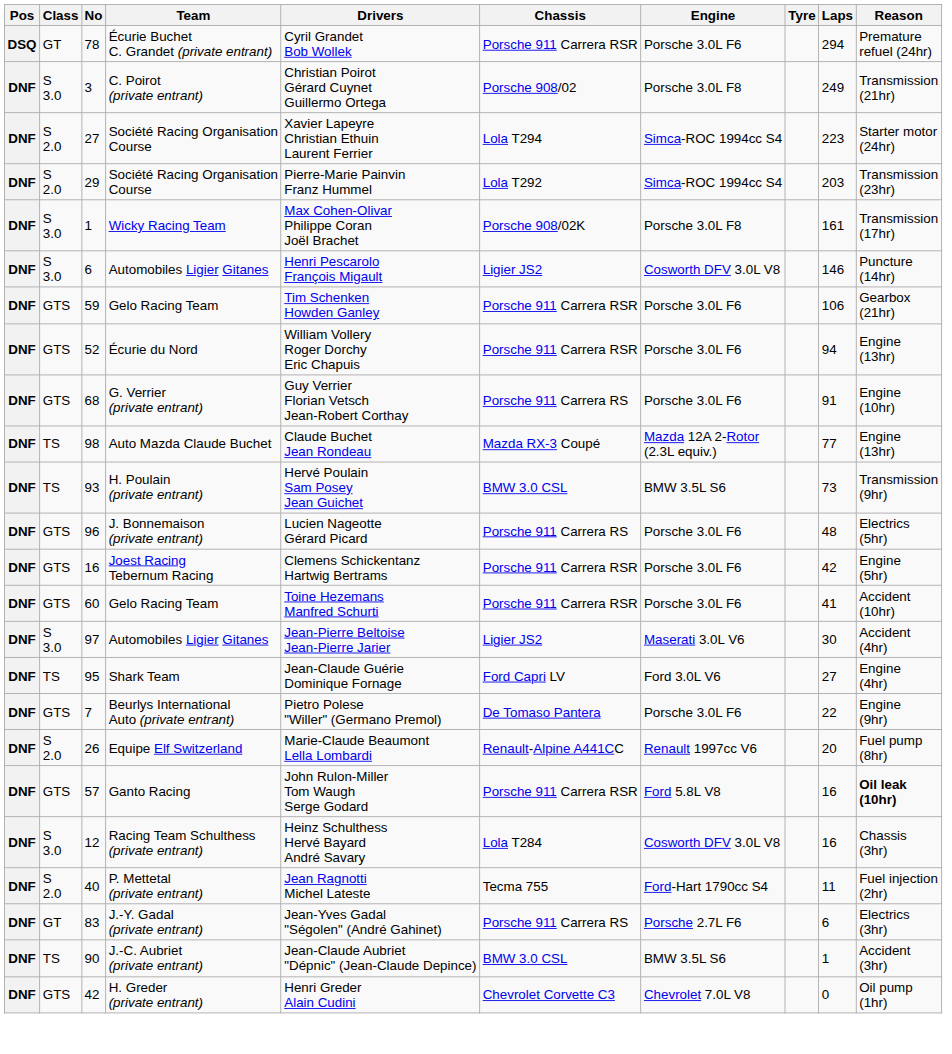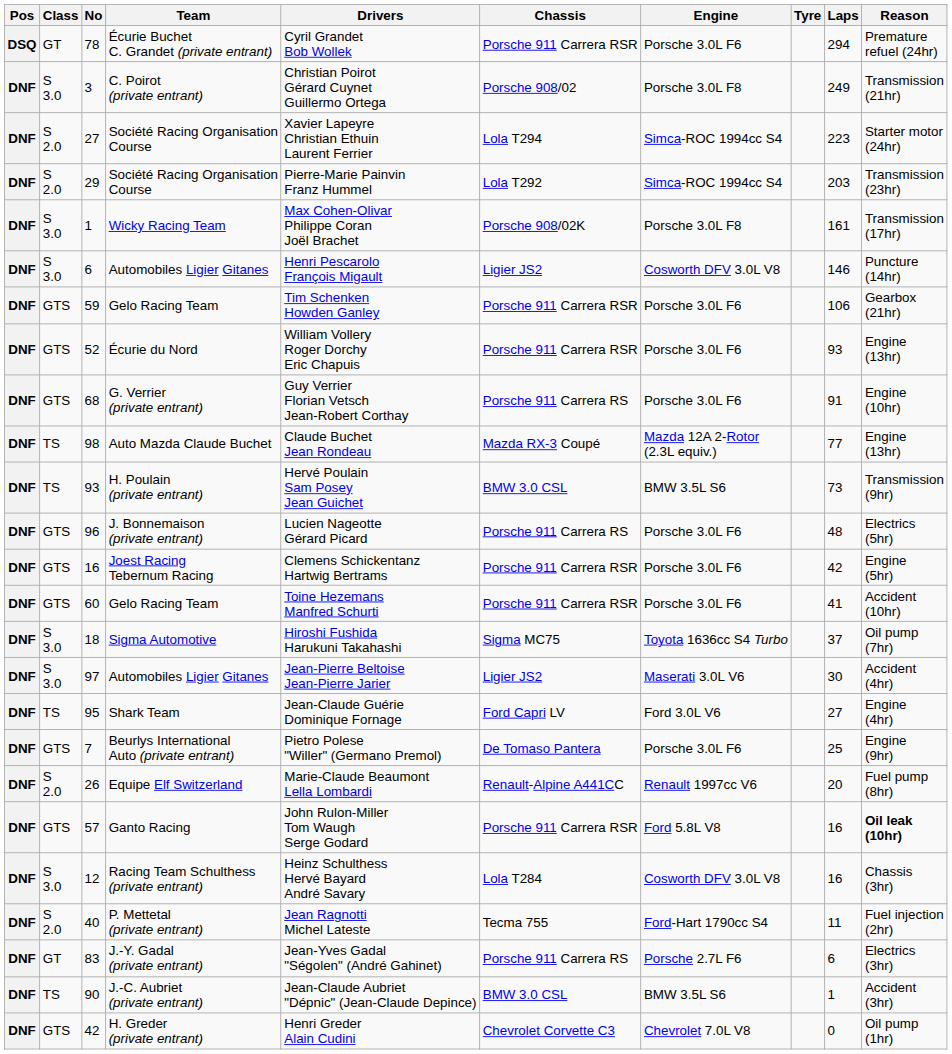52 | Laps: 94 -> 93
+ row: DNF | S 3.0 | 18 | Sigma Automotive | Hiroshi Fushida Harukuni Takahashi | Sigma MC75 | Toyota 1636cc S4 Turbo | 37 | Oil pump (7hr)
7 | Laps: 22 -> 25
